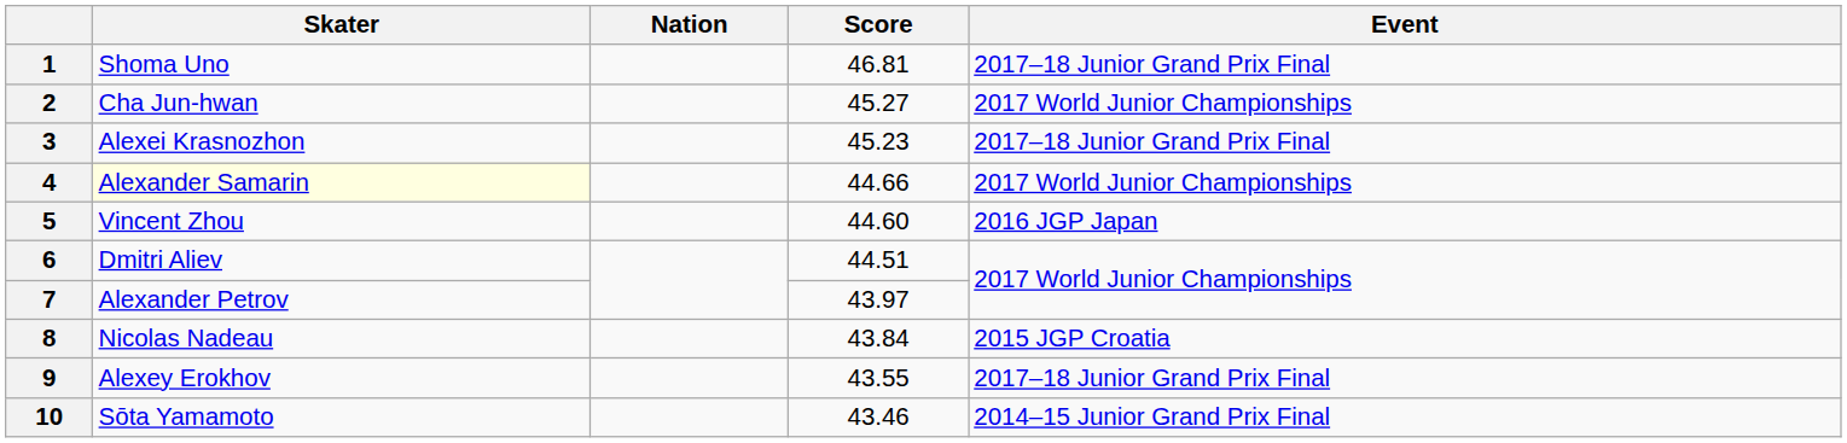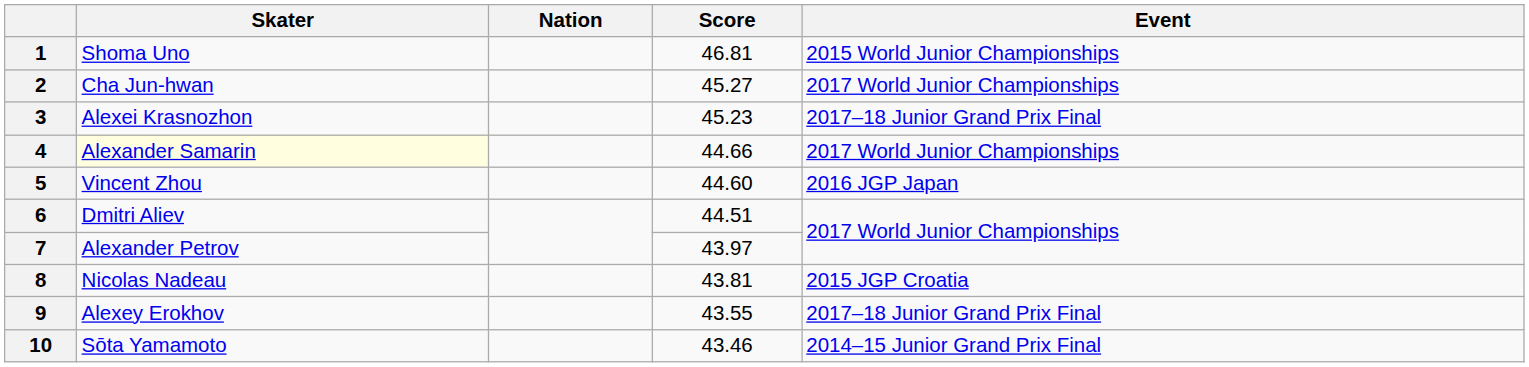1 | Event: 2017–18 Junior Grand Prix Final -> 2015 World Junior Championships
8 | Score: 43.84 -> 43.81
